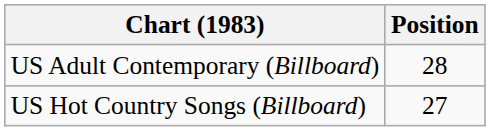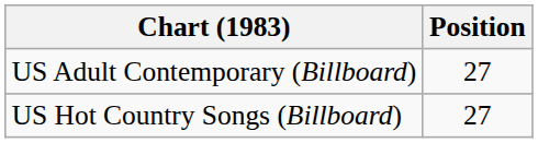US Adult Contemporary (Billboard) | Position: 28 -> 27
